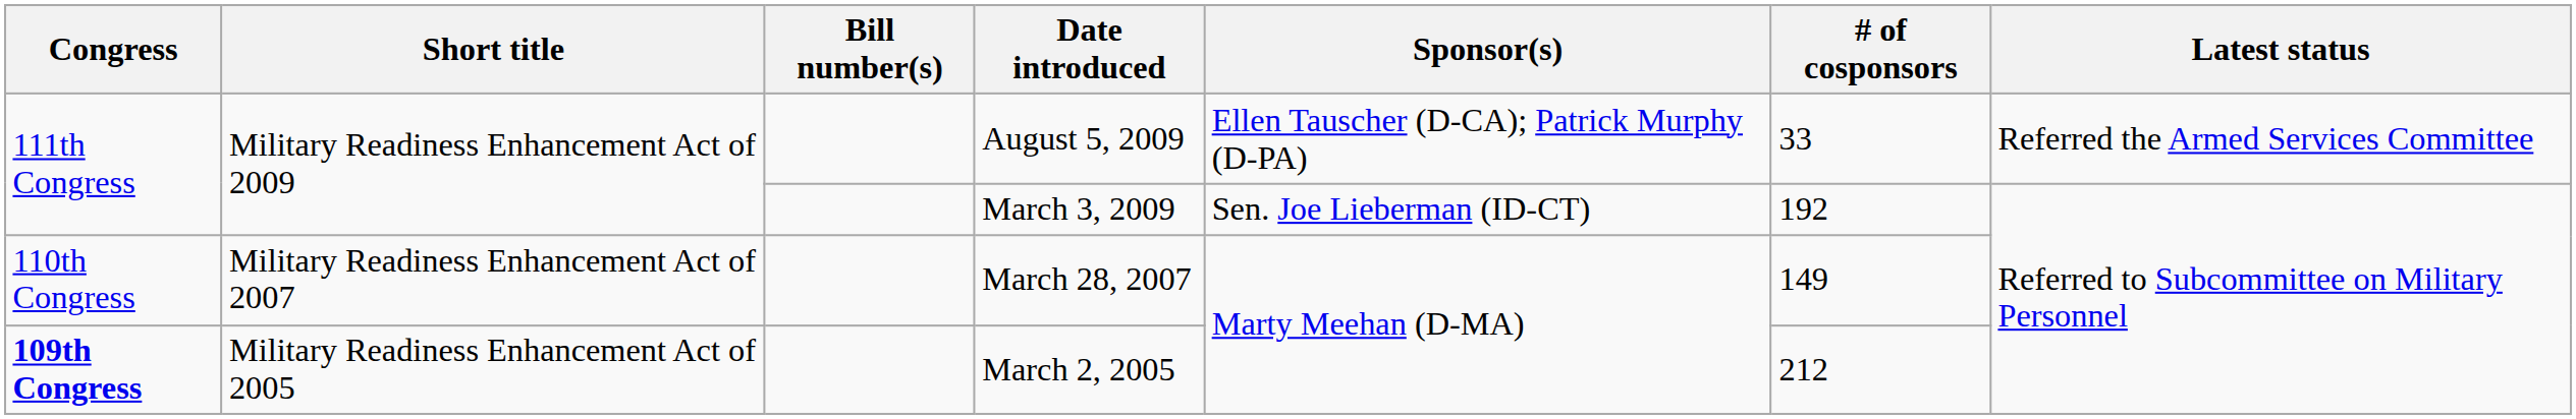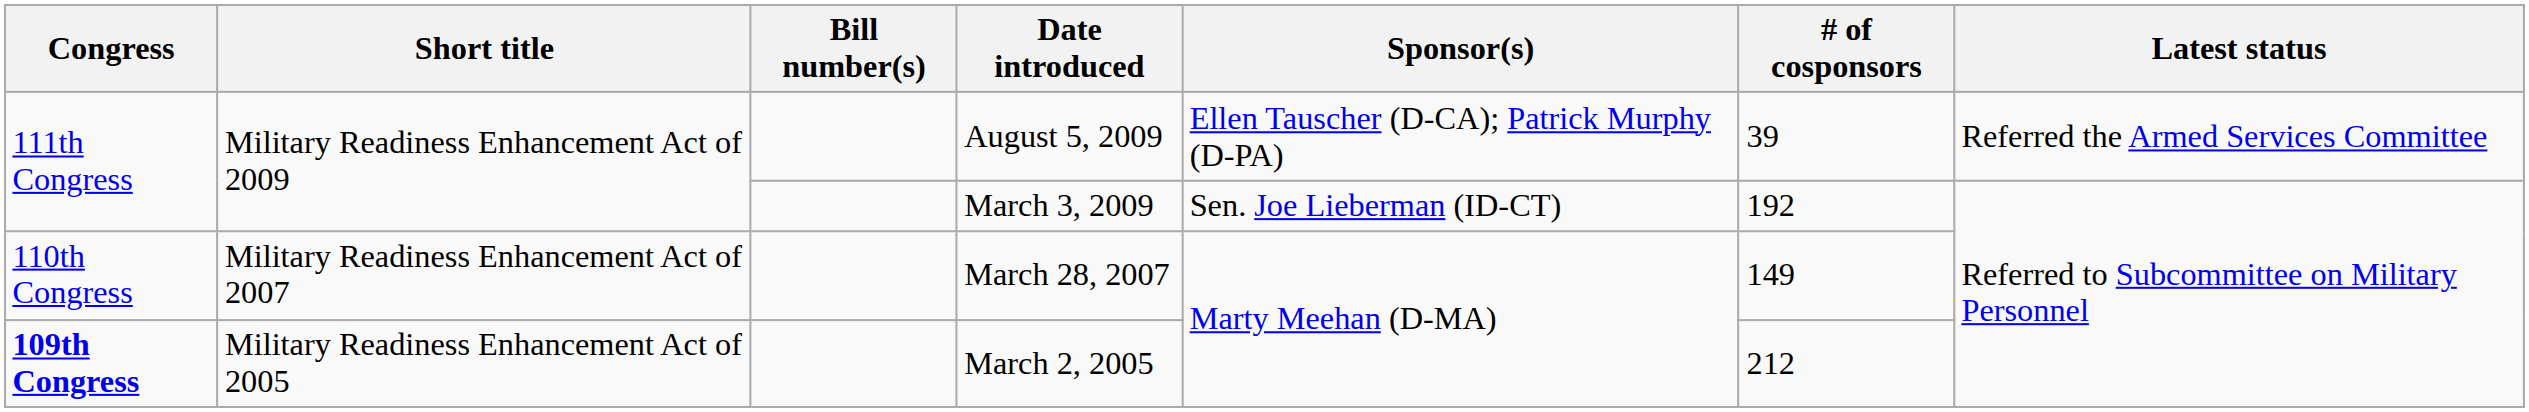August 5, 2009 | # of cosponsors: 33 -> 39
